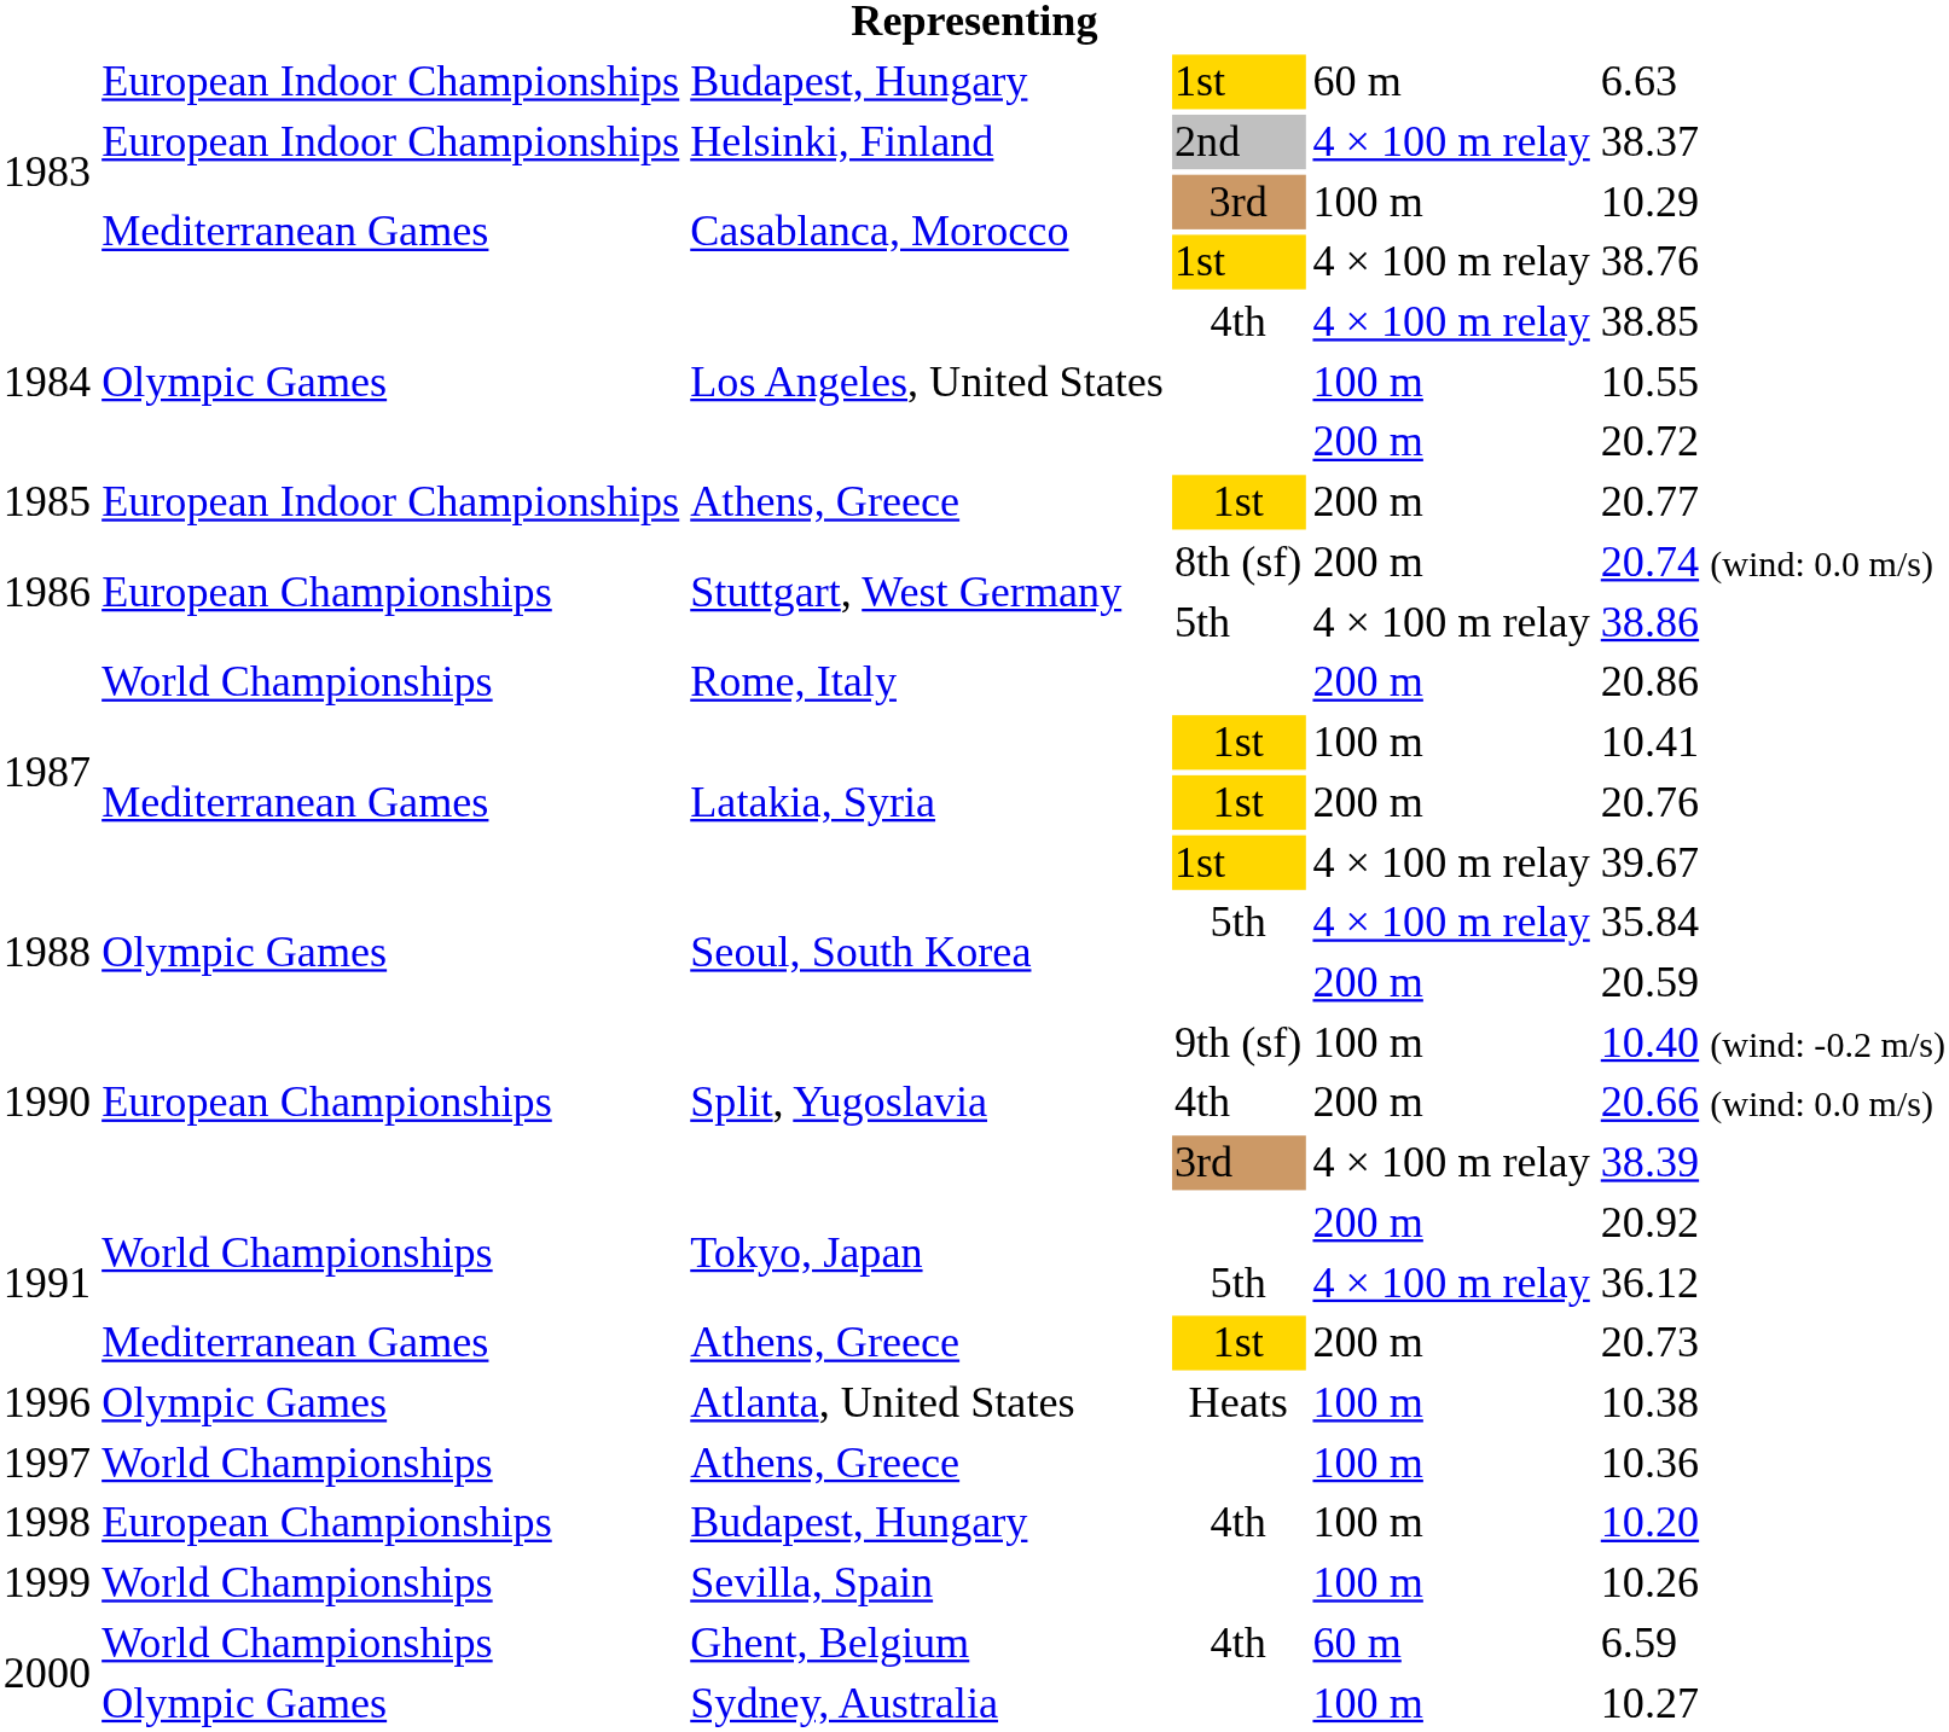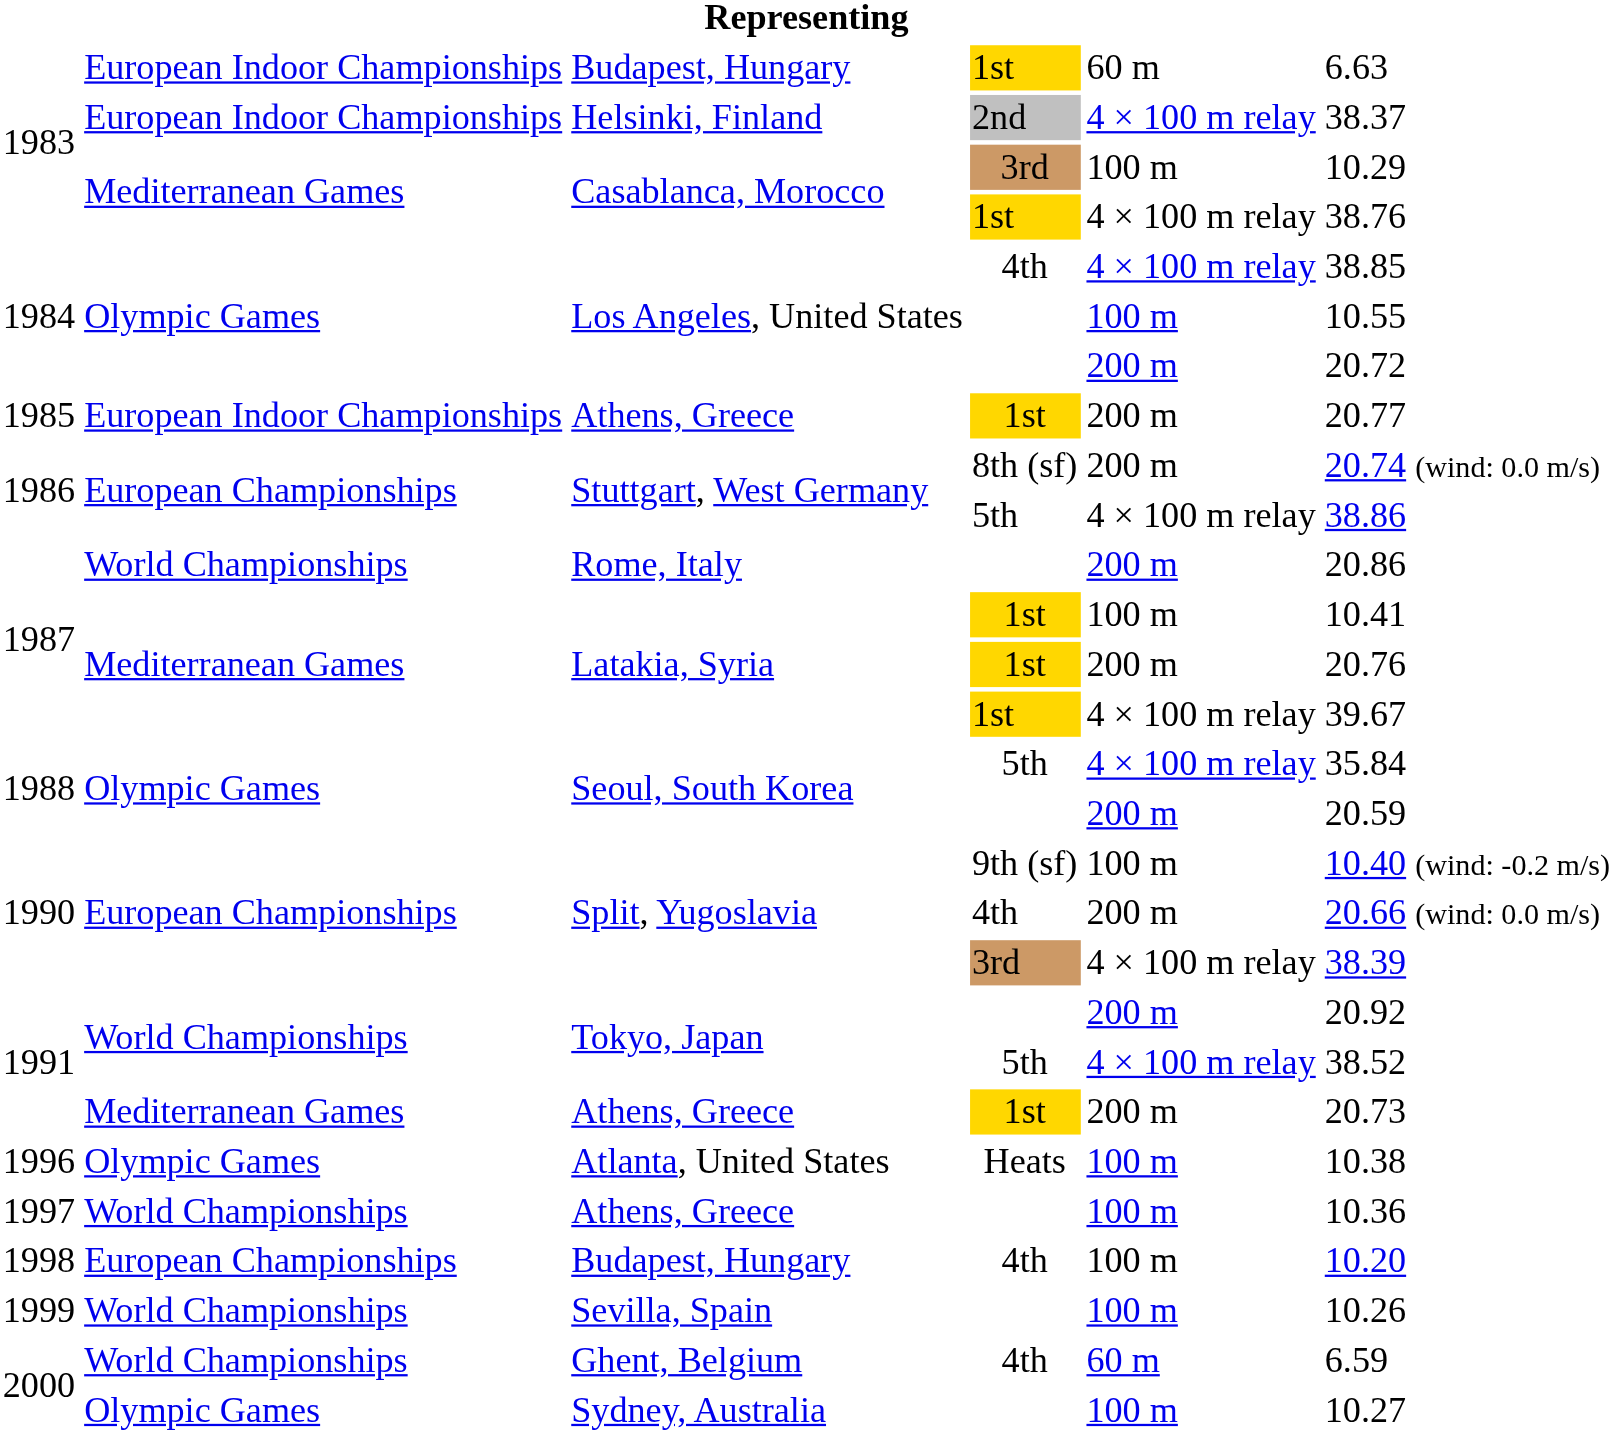Tokyo, Japan / 5th | column 6: 36.12 -> 38.52
